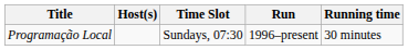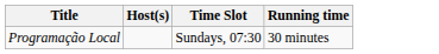- column: Run | 1996–present
